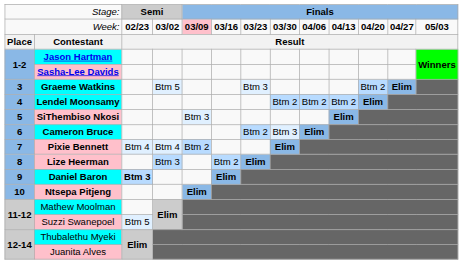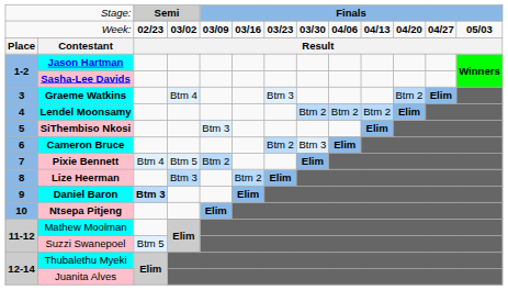Week: | column 5: pink background -> no background
Graeme Watkins | column 4: Btm 5 -> Btm 4
Pixie Bennett | column 4: Btm 4 -> Btm 5
